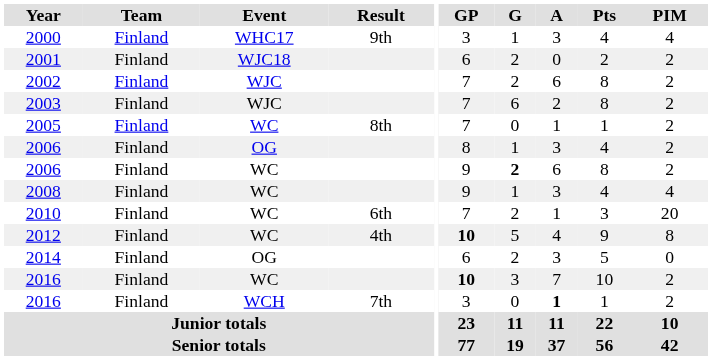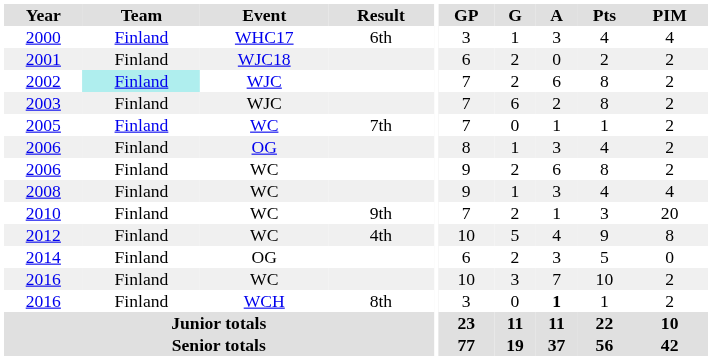2000 | Result: 9th -> 6th
2002 | Team: no background -> paleturquoise background
2005 | Result: 8th -> 7th
2006 / WC | G: bold -> normal
2010 | Result: 6th -> 9th
2012 | GP: bold -> normal
2016 / WC | GP: bold -> normal
2016 / WCH | Result: 7th -> 8th
